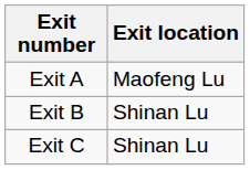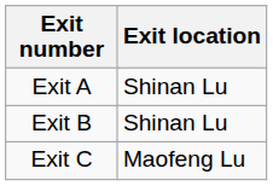Exit A | Exit location: Maofeng Lu -> Shinan Lu
Exit C | Exit location: Shinan Lu -> Maofeng Lu
